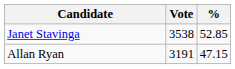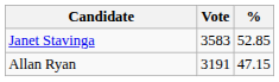Janet Stavinga | Vote: 3538 -> 3583
